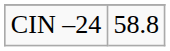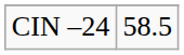CIN –24 | column 2: 58.8 -> 58.5
